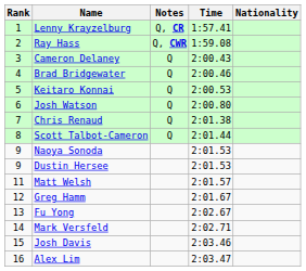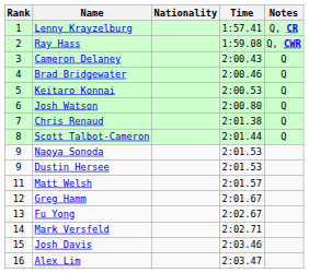columns swapped: Nationality <-> Notes
